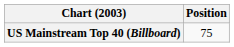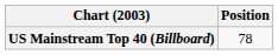US Mainstream Top 40 (Billboard) | Position: 75 -> 78
